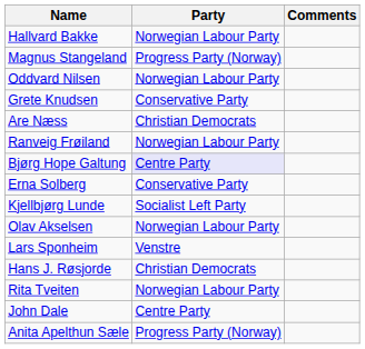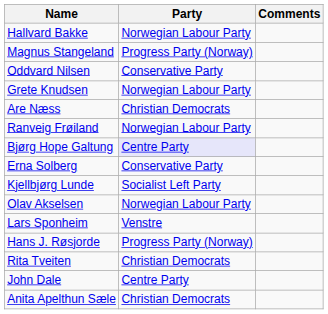Oddvard Nilsen | Party: Norwegian Labour Party -> Conservative Party
Grete Knudsen | Party: Conservative Party -> Norwegian Labour Party
Hans J. Røsjorde | Party: Christian Democrats -> Progress Party (Norway)
Rita Tveiten | Party: Norwegian Labour Party -> Christian Democrats
Anita Apelthun Sæle | Party: Progress Party (Norway) -> Christian Democrats
